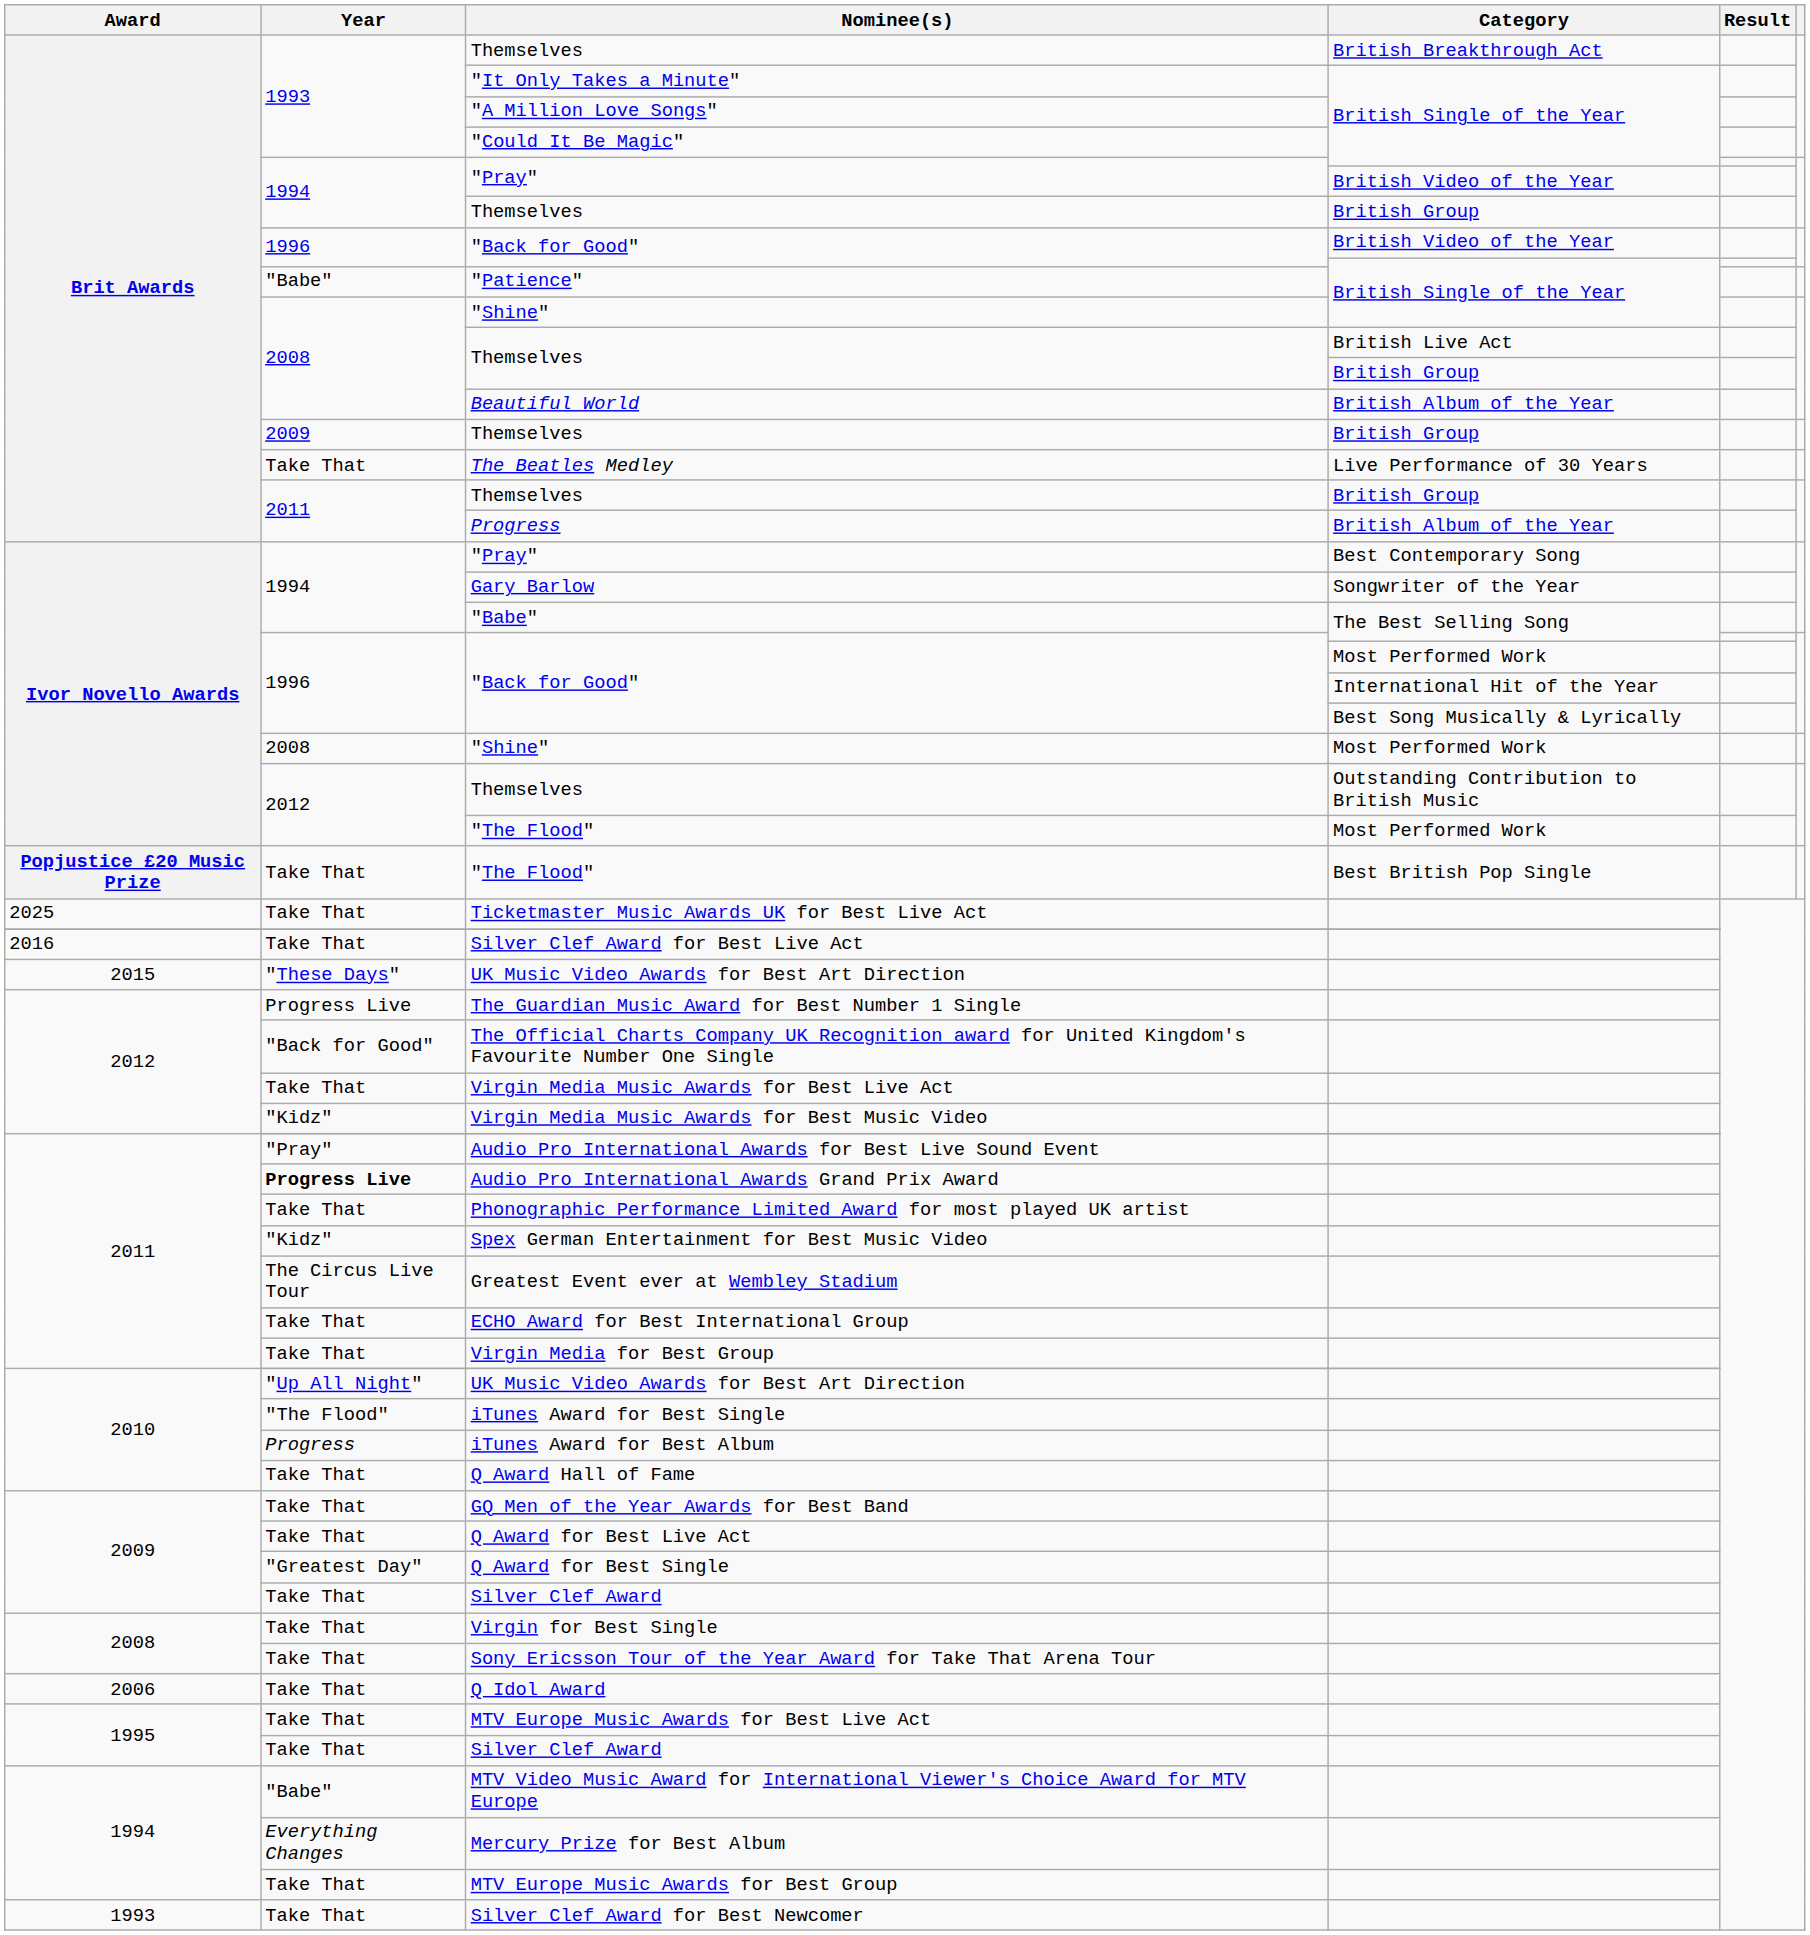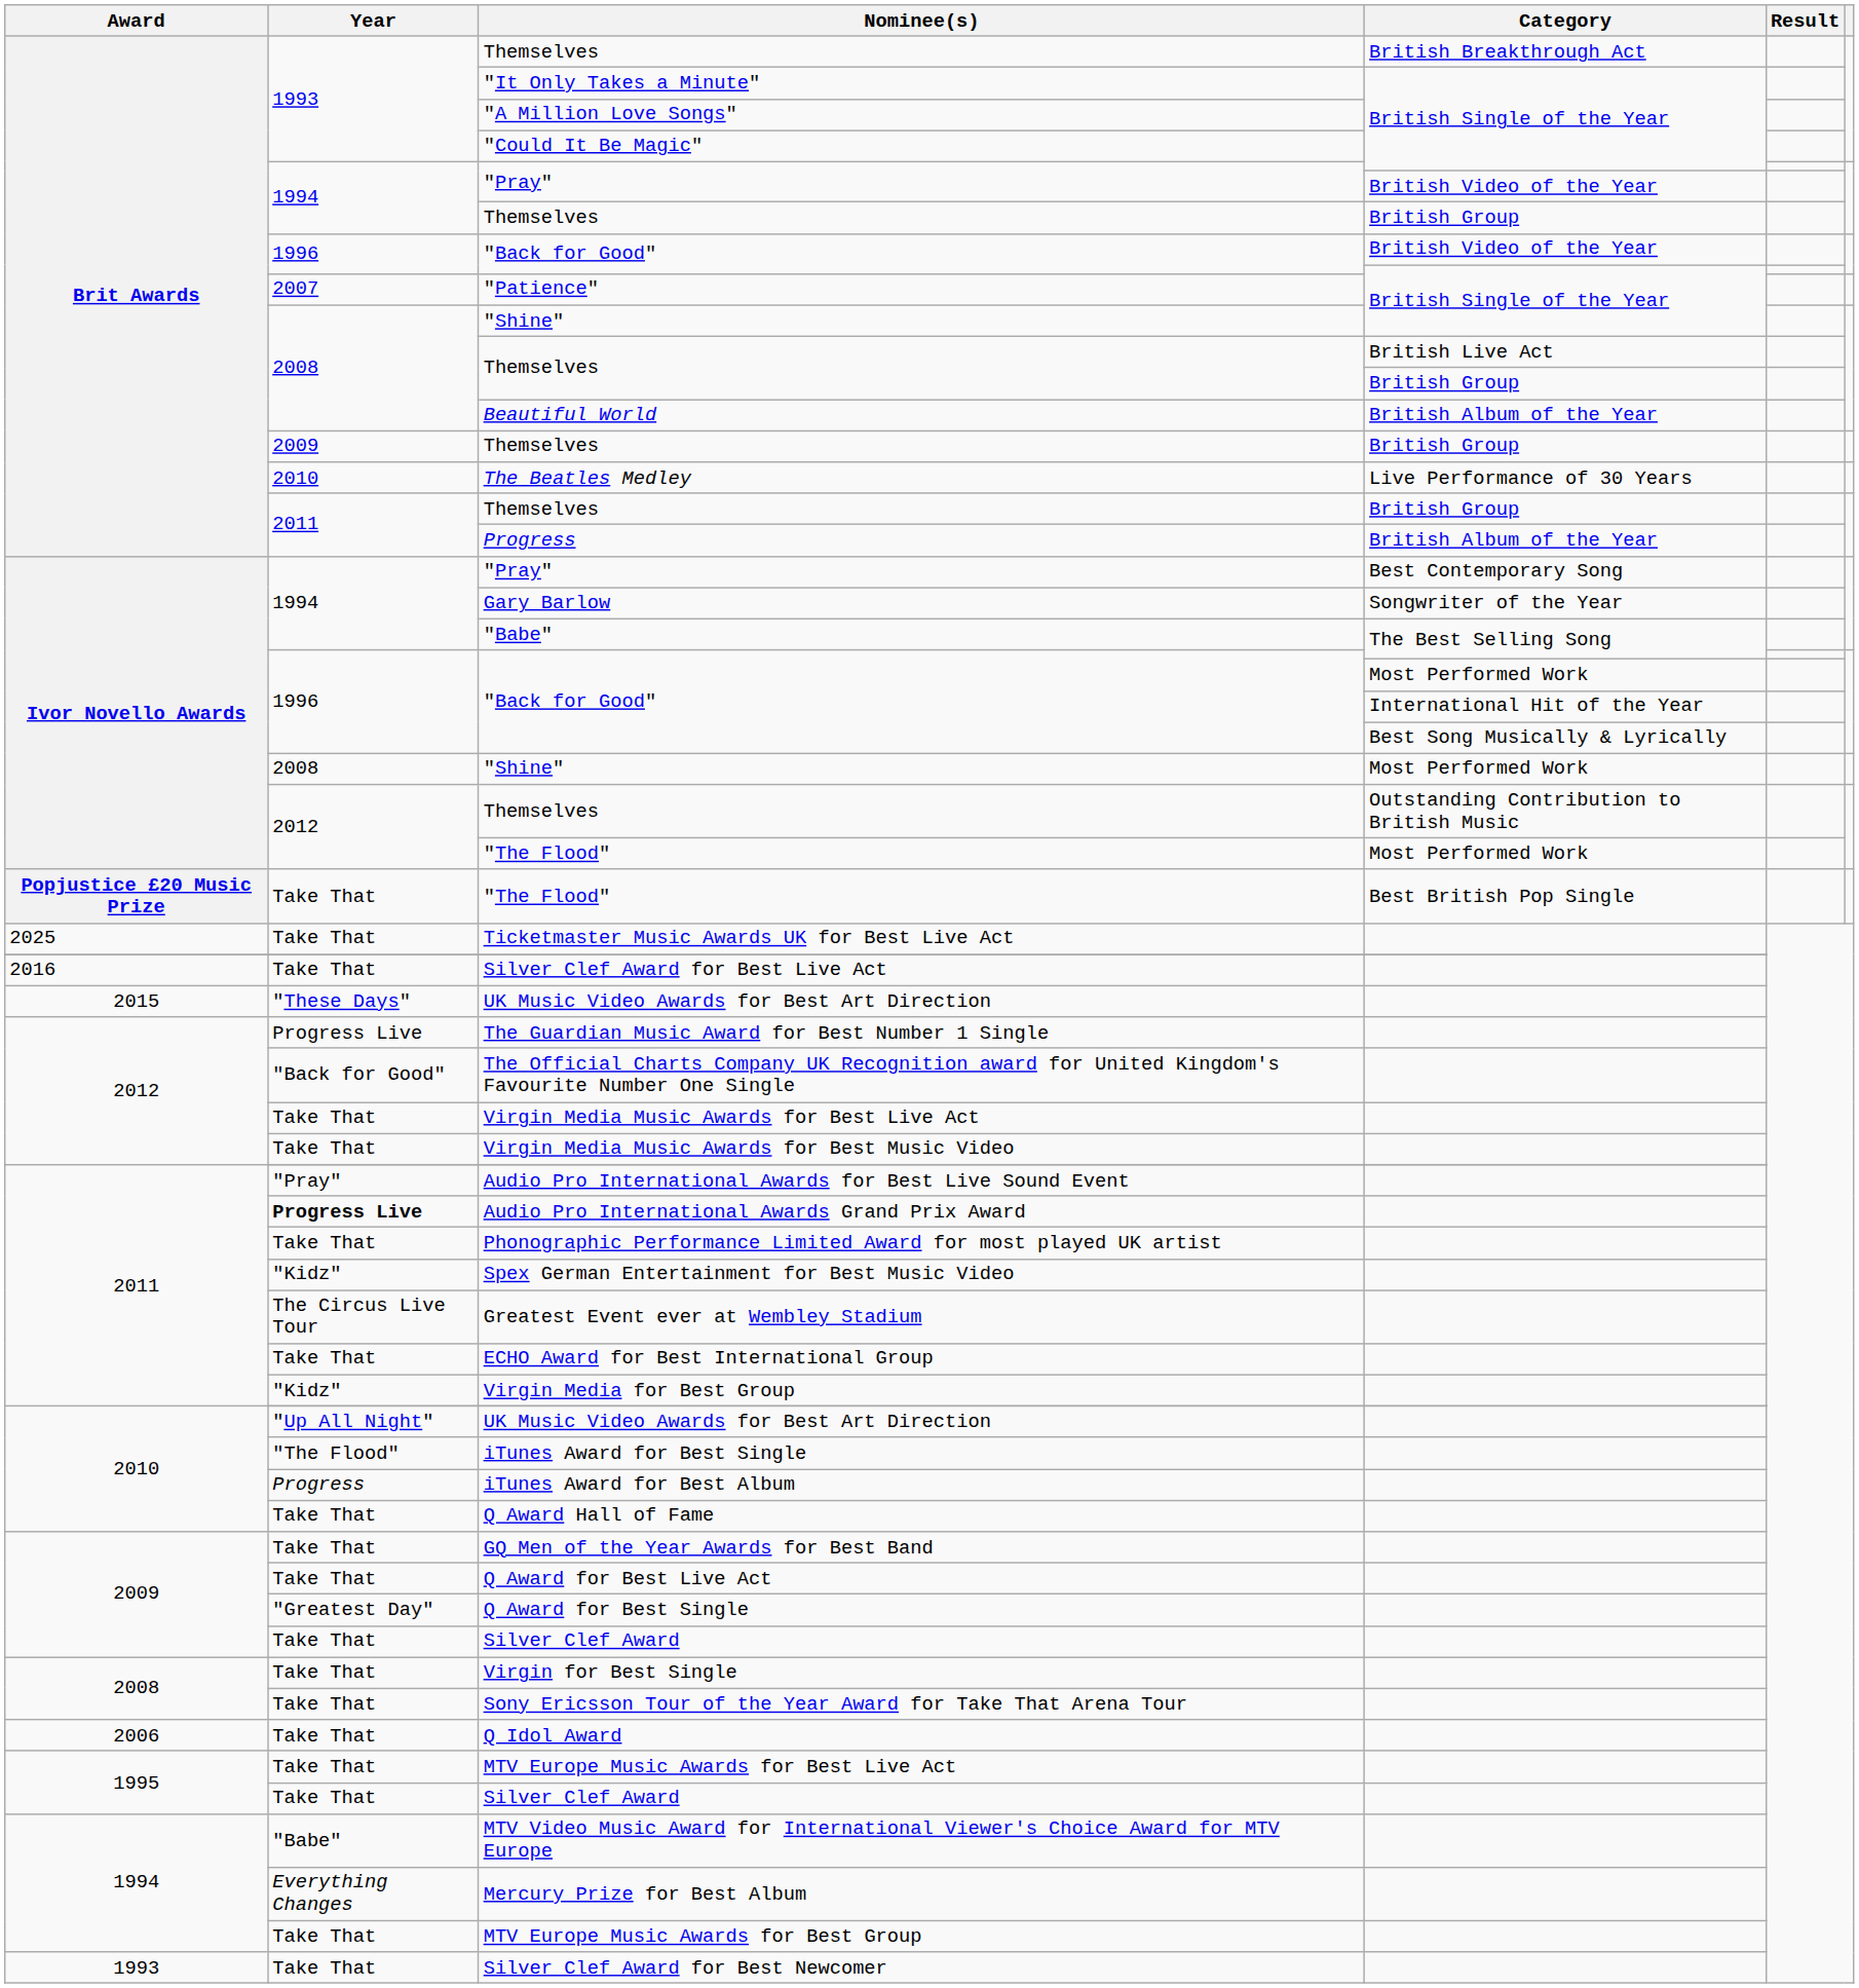"Patience" | Year: "Babe" -> 2007
The Beatles Medley | Year: Take That -> 2010
Virgin Media Music Awards for Best Music Video | Year: "Kidz" -> Take That
Virgin Media for Best Group | Year: Take That -> "Kidz"
